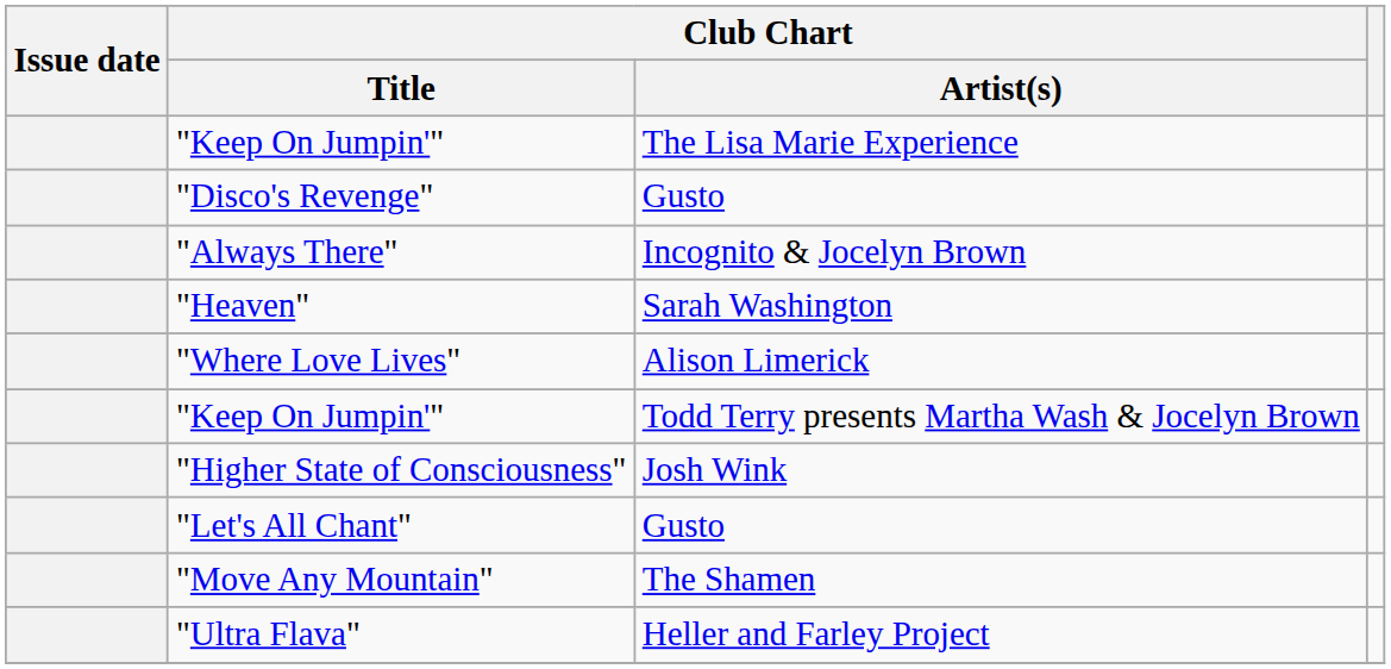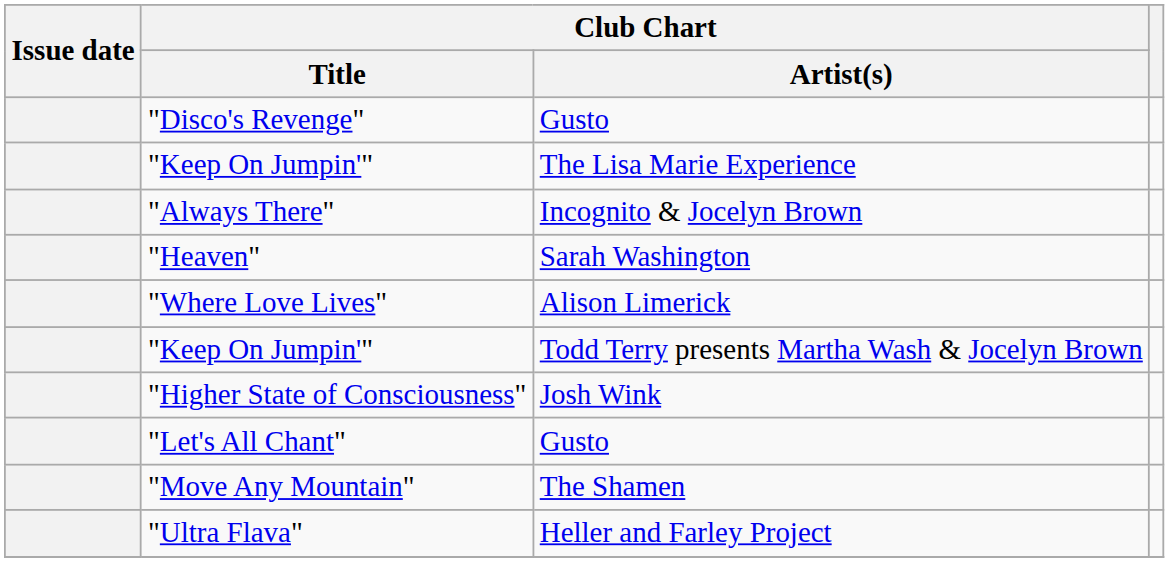rows swapped: "Disco's Revenge" <-> "Keep On Jumpin'" / The Lisa Marie Experience
